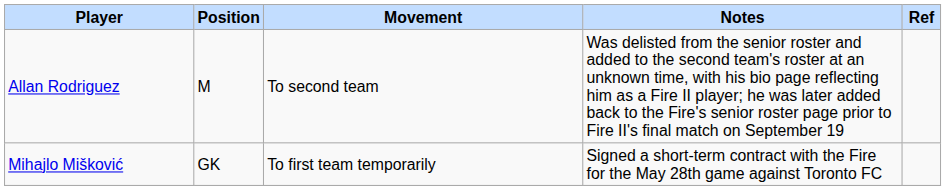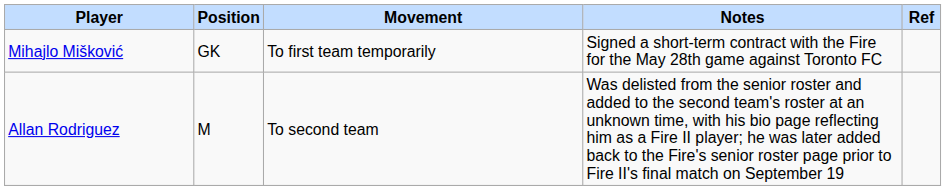rows swapped: Allan Rodriguez <-> Mihajlo Mišković
